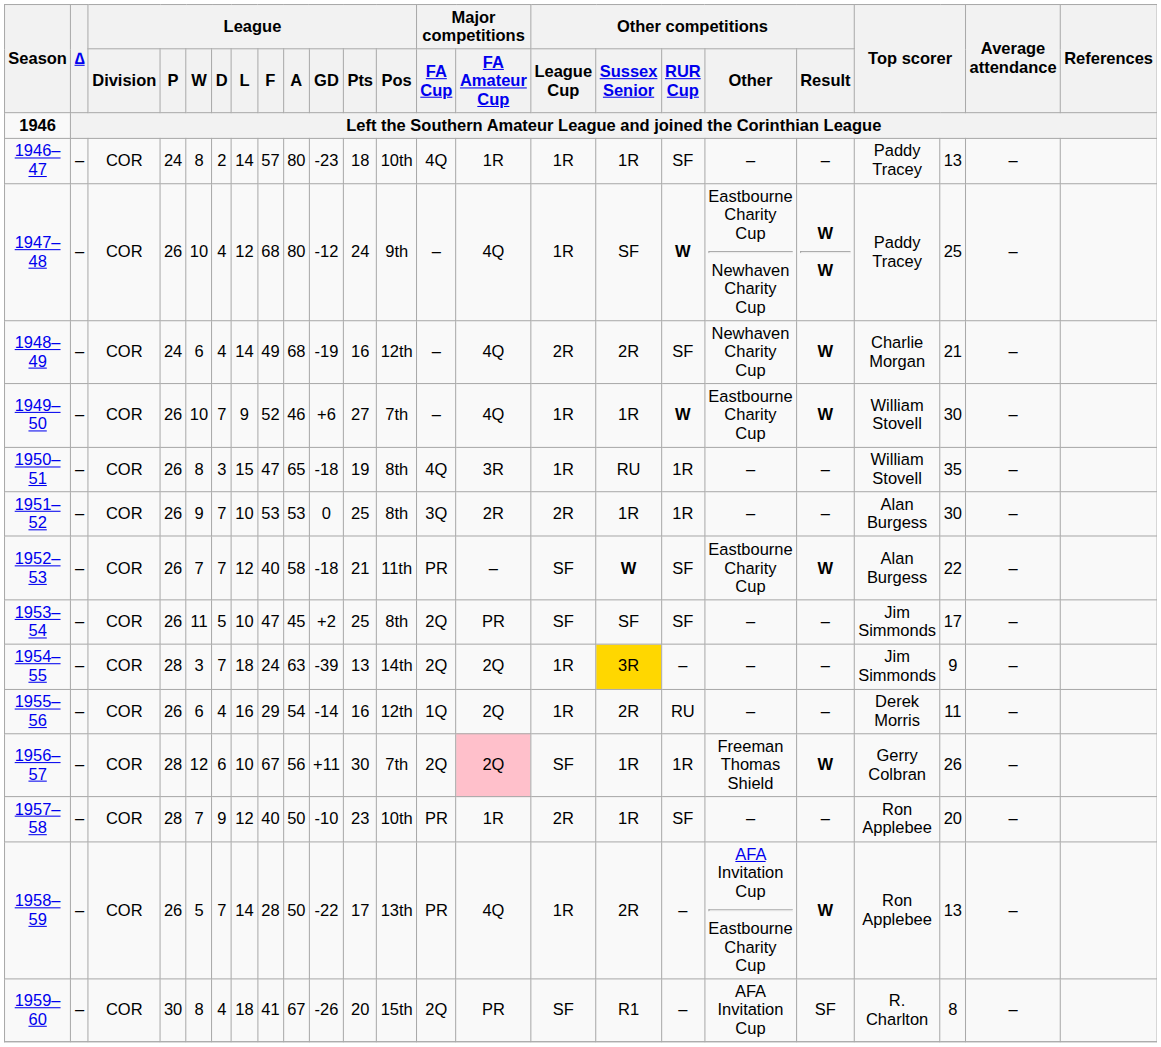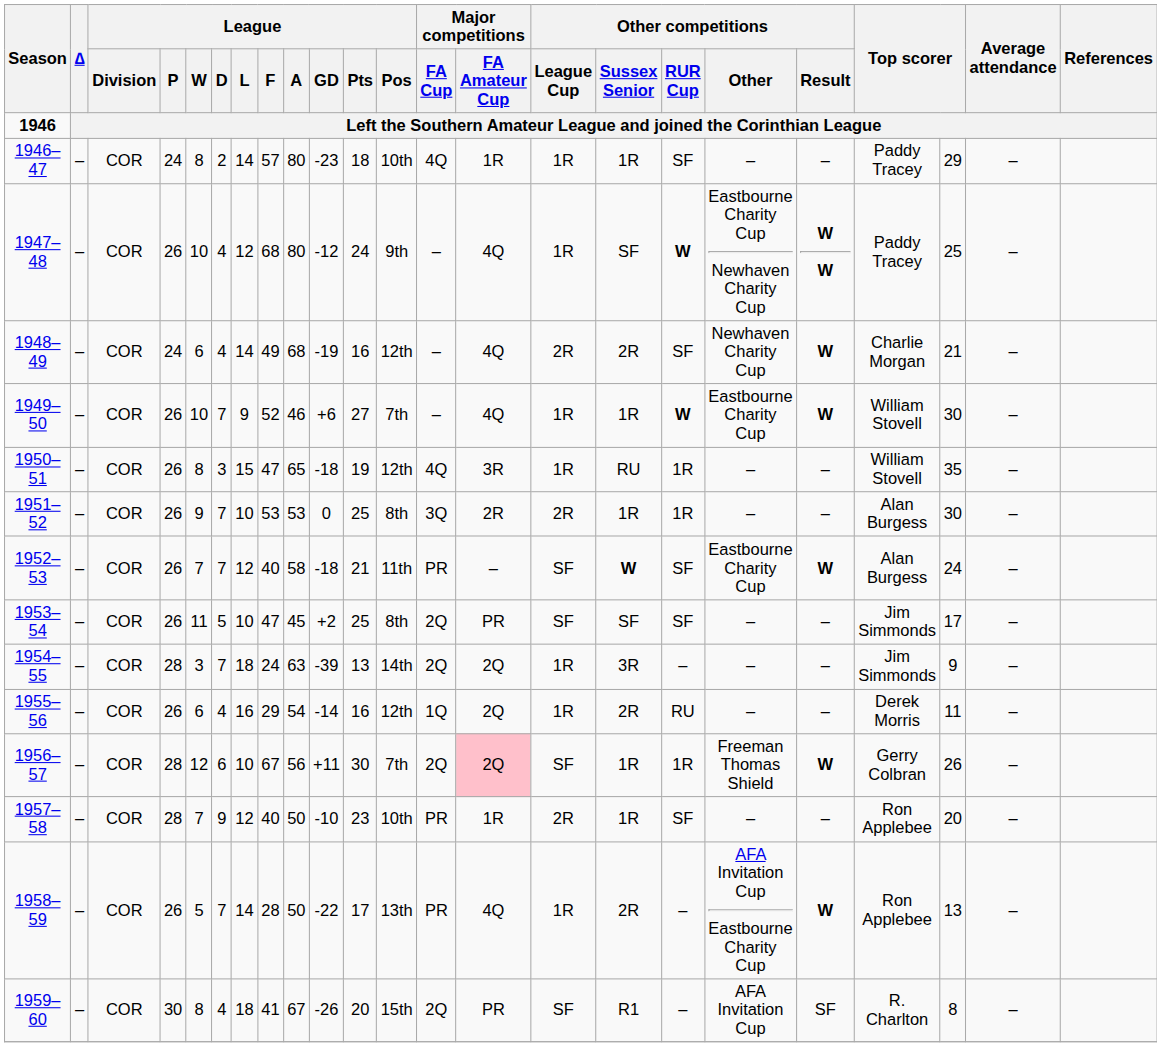1946–47 | column 21: 13 -> 29
1950–51 | League / Pos: 8th -> 12th
1952–53 | column 21: 22 -> 24
1954–55 | Other competitions / Sussex Senior: gold background -> no background
